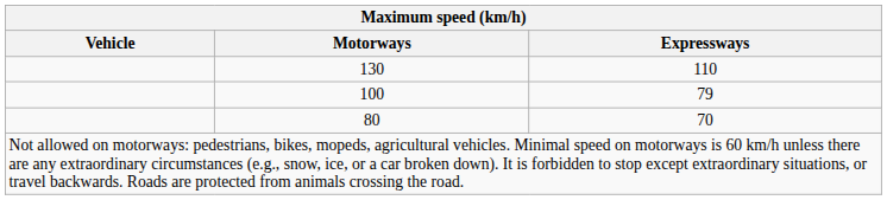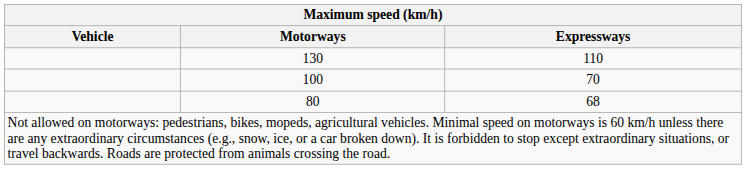100 | Expressways: 79 -> 70
80 | Expressways: 70 -> 68
